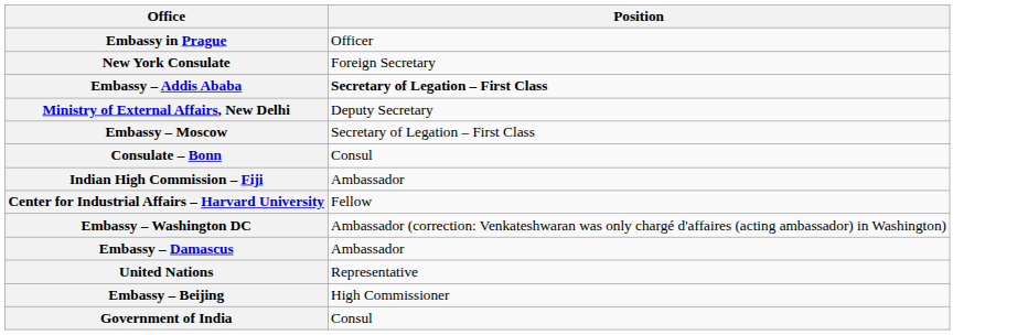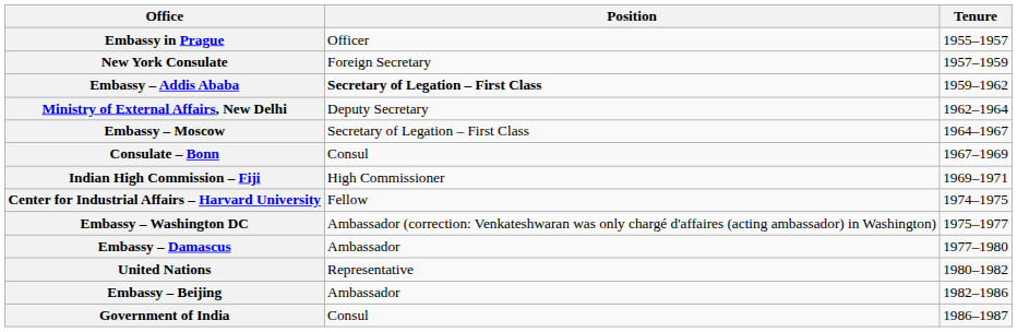+ column: Tenure | 1955–1957 | 1957–1959 | 1959–1962 | 1962–1964 | 1964–1967 | 1967–1969 | 1969–1971 | 1974–1975 | 1975–1977 | 1977–1980 | 1980–1982 | 1982–1986 | 1986–1987
Indian High Commission – Fiji | Position: Ambassador -> High Commissioner
Embassy – Beijing | Position: High Commissioner -> Ambassador
